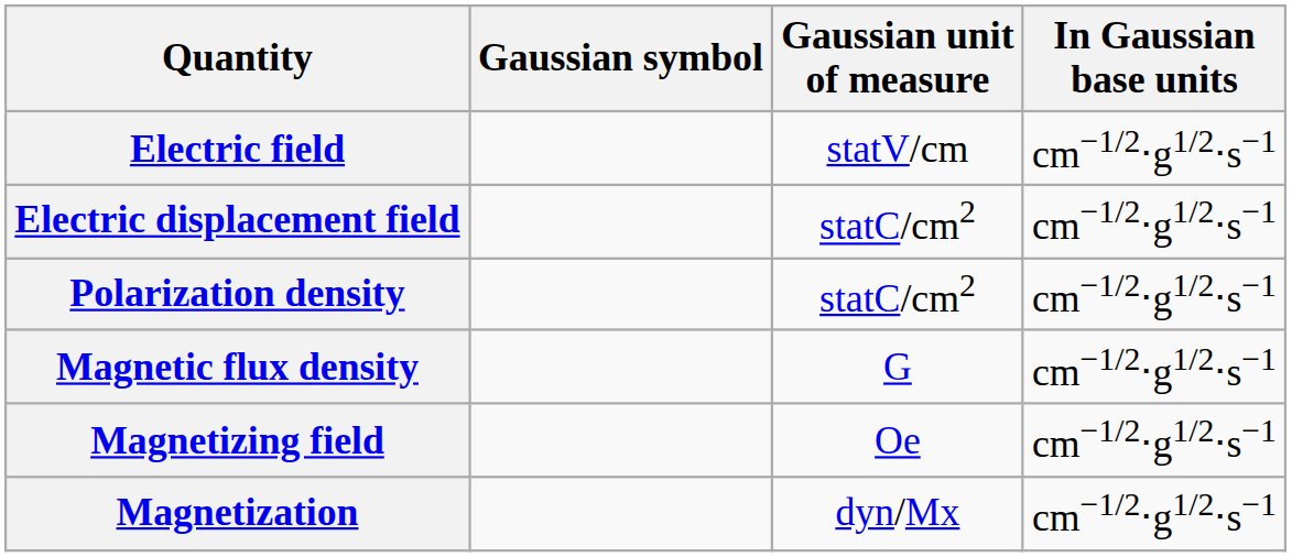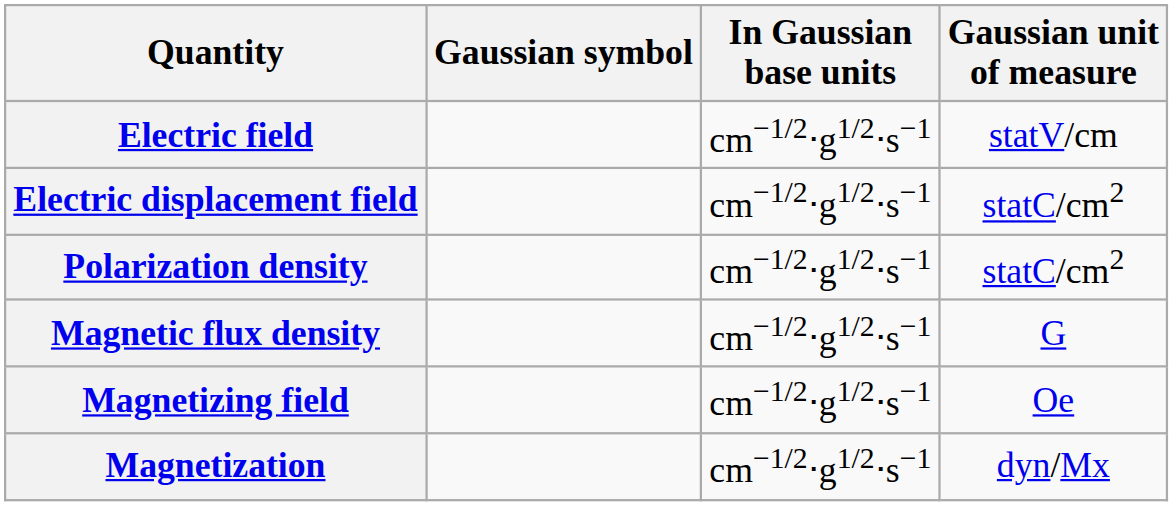columns swapped: In Gaussian base units <-> Gaussian unit of measure
